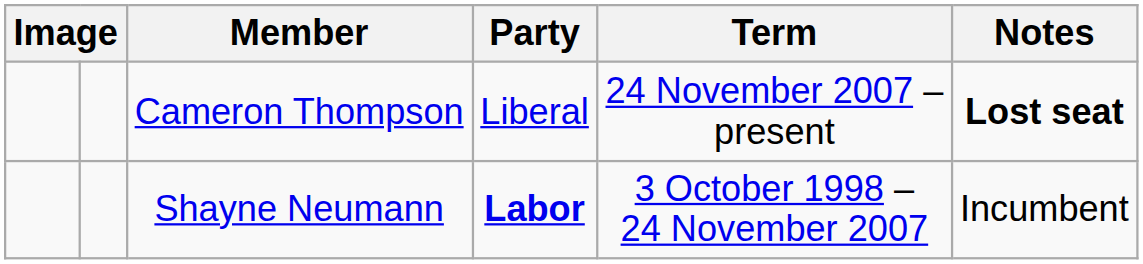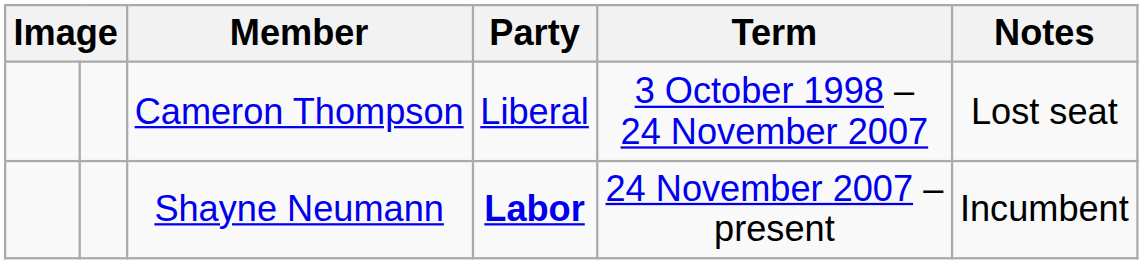Cameron Thompson | Term: 24 November 2007 – present -> 3 October 1998 – 24 November 2007
Cameron Thompson | Notes: bold -> normal
Shayne Neumann | Term: 3 October 1998 – 24 November 2007 -> 24 November 2007 – present
